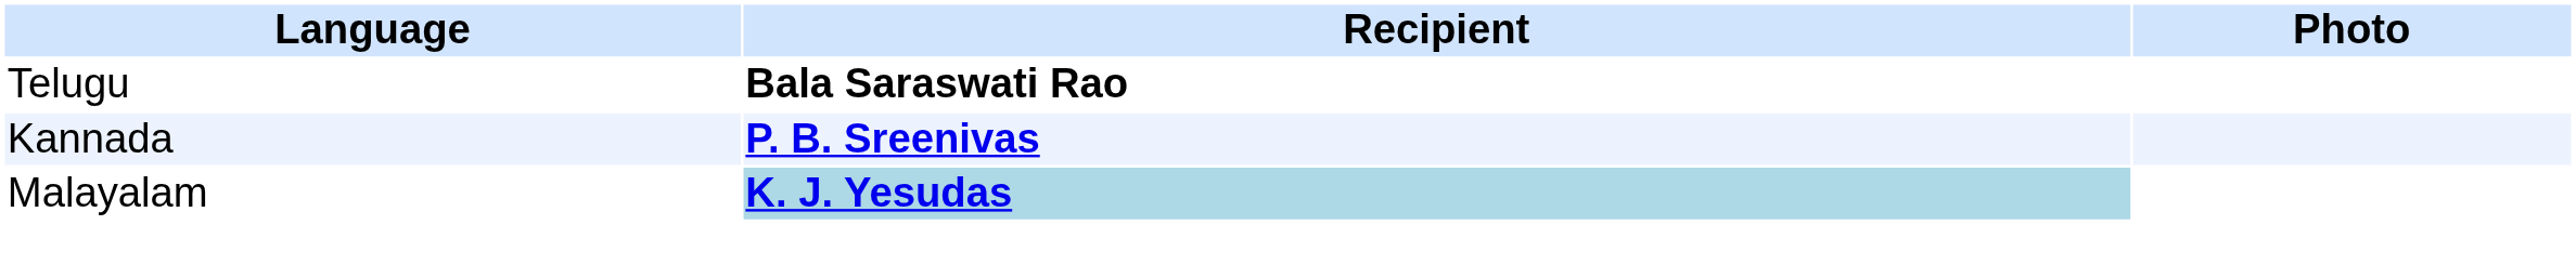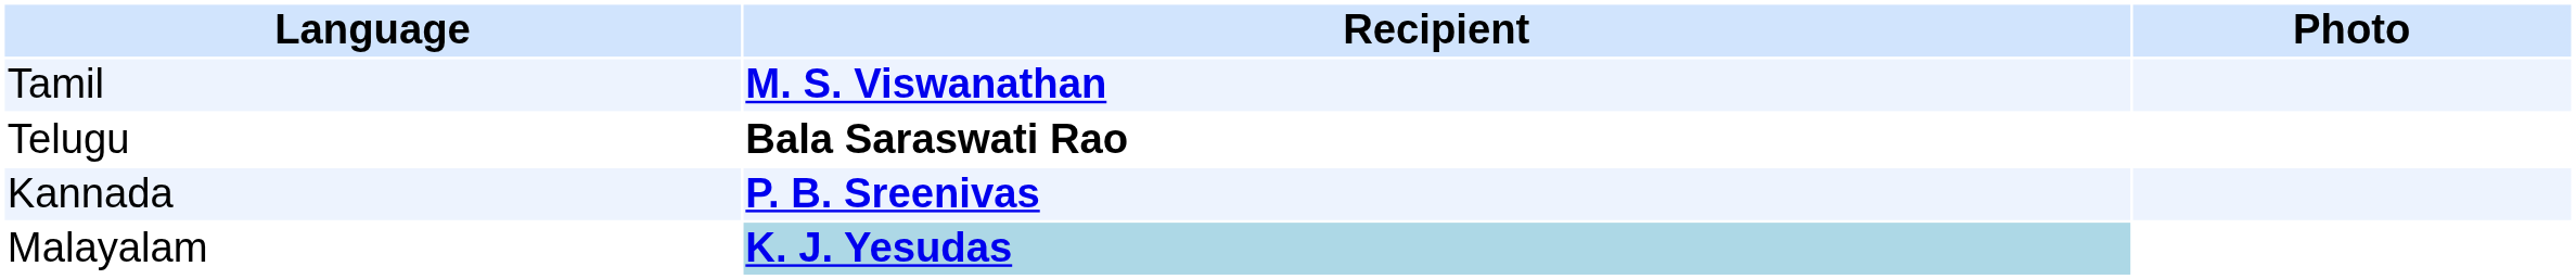+ row: Tamil | M. S. Viswanathan
